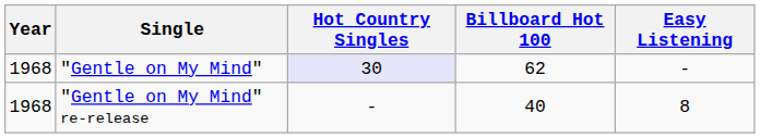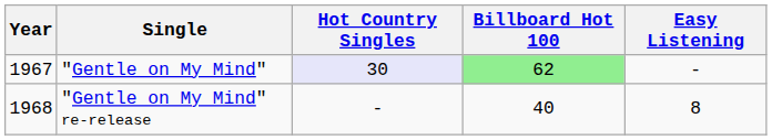"Gentle on My Mind" | Year: 1968 -> 1967
"Gentle on My Mind" | Billboard Hot 100: no background -> lightgreen background
